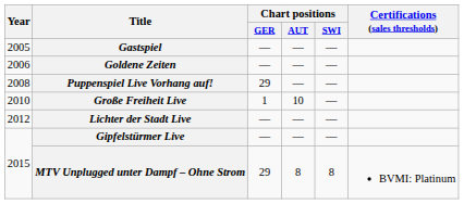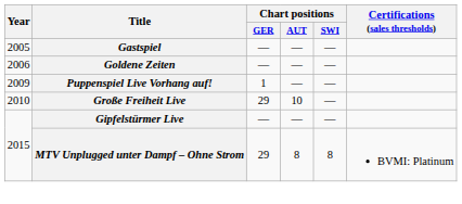Puppenspiel Live Vorhang auf! | Year: 2008 -> 2009
Puppenspiel Live Vorhang auf! | Chart positions / GER: 29 -> 1
Große Freiheit Live | Chart positions / GER: 1 -> 29
- row: 2012 | Lichter der Stadt Live | — | — | —
